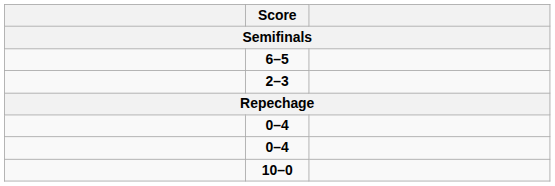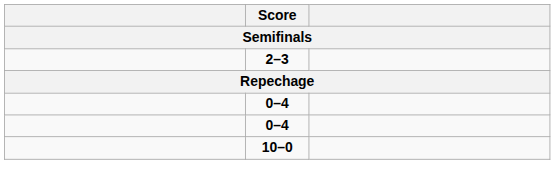- row: 6–5
